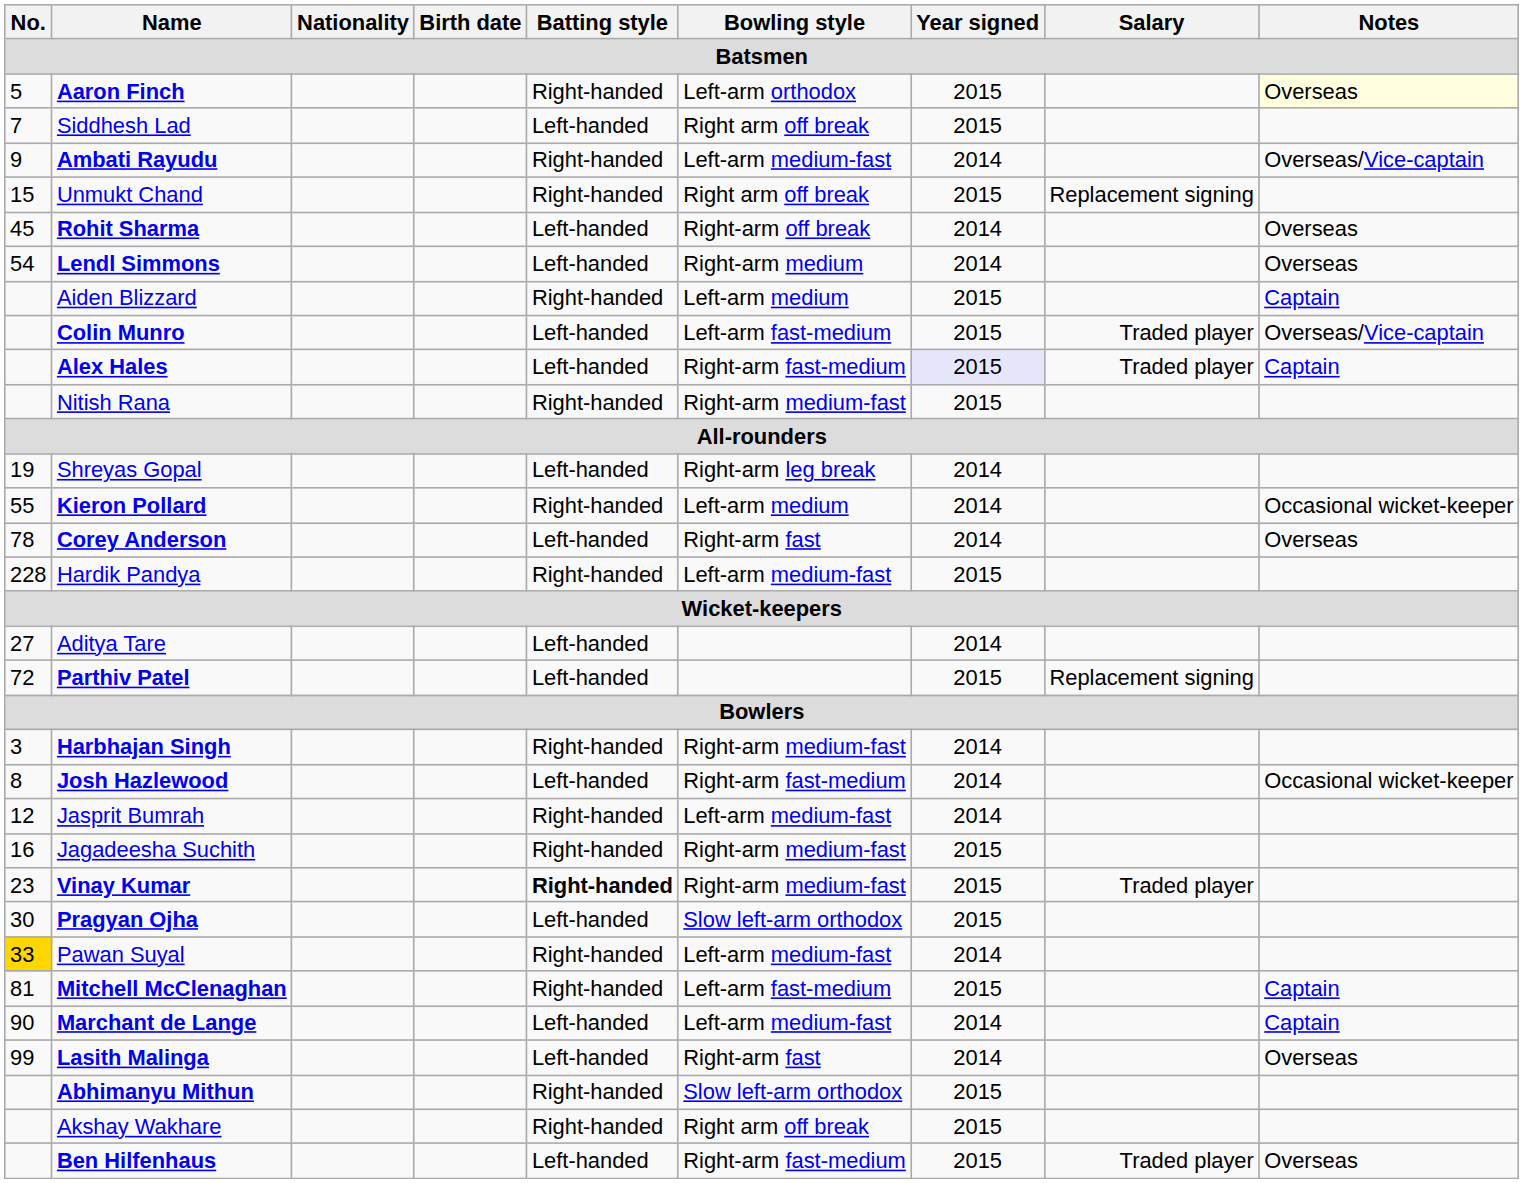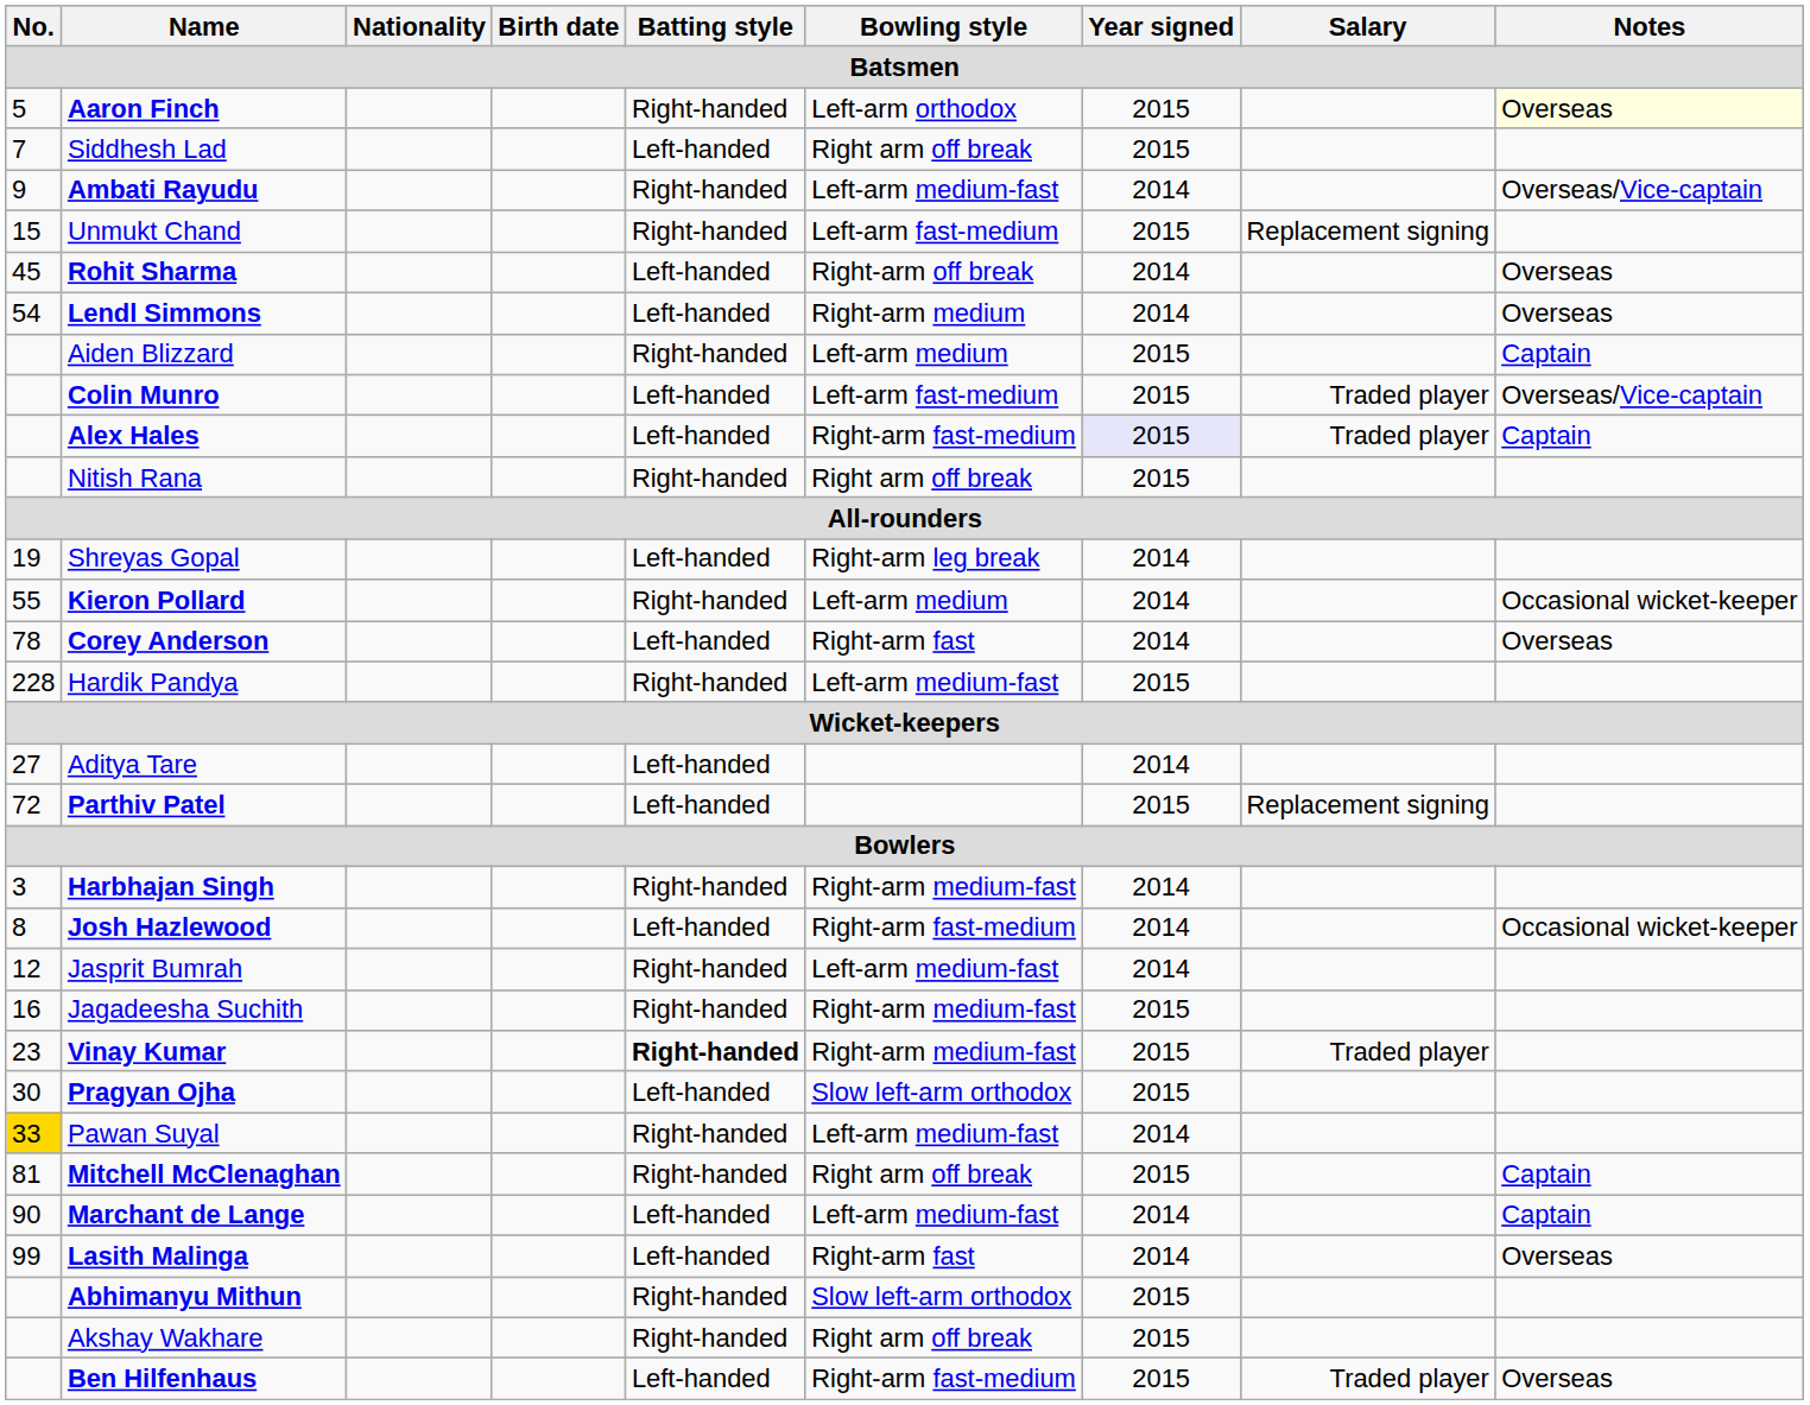Unmukt Chand | Bowling style: Right arm off break -> Left-arm fast-medium
Nitish Rana | Bowling style: Right-arm medium-fast -> Right arm off break
Mitchell McClenaghan | Bowling style: Left-arm fast-medium -> Right arm off break
